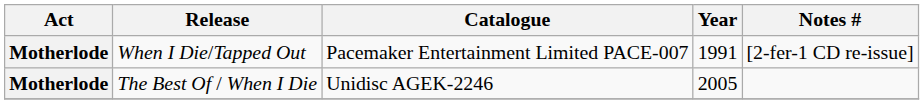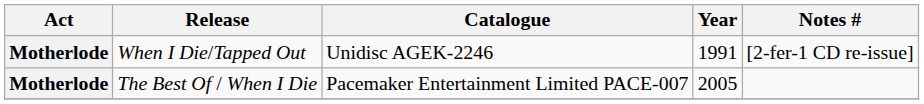When I Die/Tapped Out | Catalogue: Pacemaker Entertainment Limited PACE-007 -> Unidisc AGEK-2246
The Best Of / When I Die | Catalogue: Unidisc AGEK-2246 -> Pacemaker Entertainment Limited PACE-007
